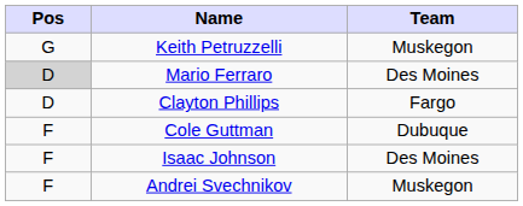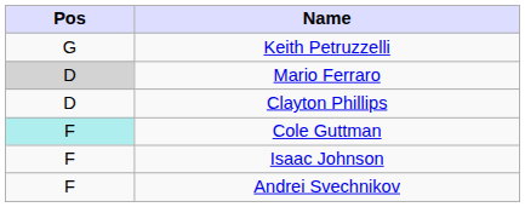- column: Team | Muskegon | Des Moines | Fargo | Dubuque | Des Moines | Muskegon
Cole Guttman | Pos: no background -> paleturquoise background
